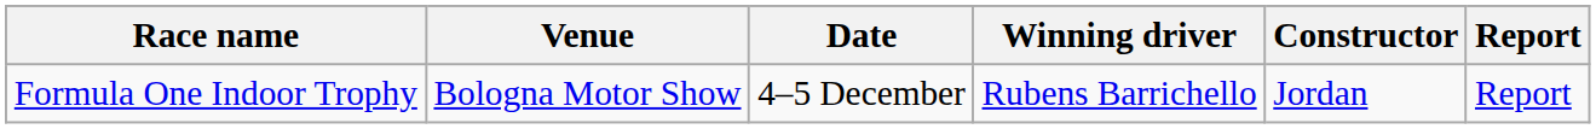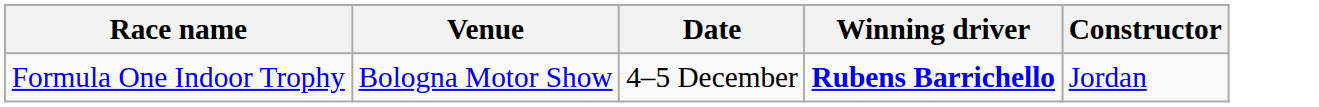- column: Report | Report
Formula One Indoor Trophy | Winning driver: normal -> bold
